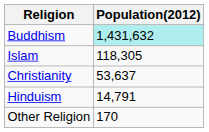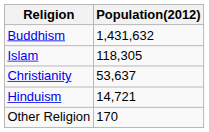Buddhism | Population(2012): paleturquoise background -> no background
Hinduism | Population(2012): 14,791 -> 14,721
